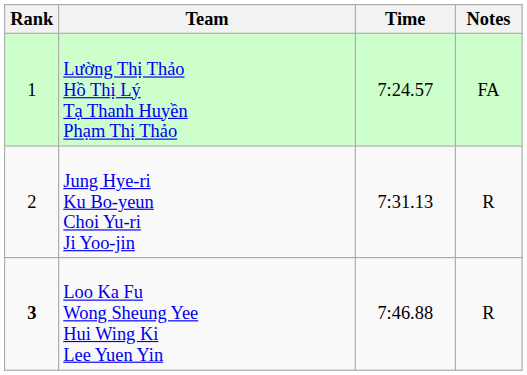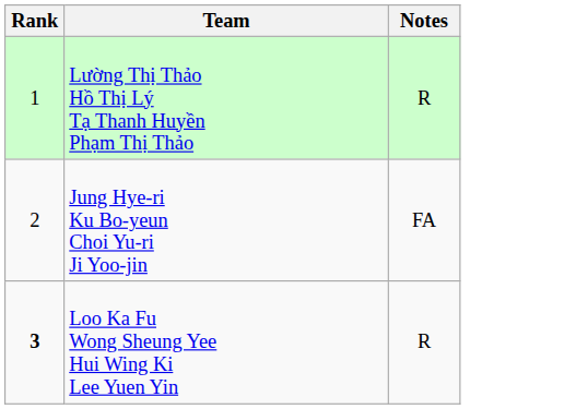- column: Time | 7:24.57 | 7:31.13 | 7:46.88
Lường Thị Thảo Hồ Thị Lý Tạ Thanh Huyền Phạm Thị Thảo | Notes: FA -> R
Jung Hye-ri Ku Bo-yeun Choi Yu-ri Ji Yoo-jin | Notes: R -> FA
